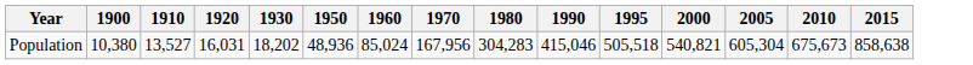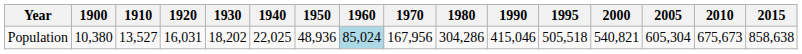+ column: 1940 | 22,025
Population | 1960: no background -> lightblue background
Population | 1980: 304,283 -> 304,286
